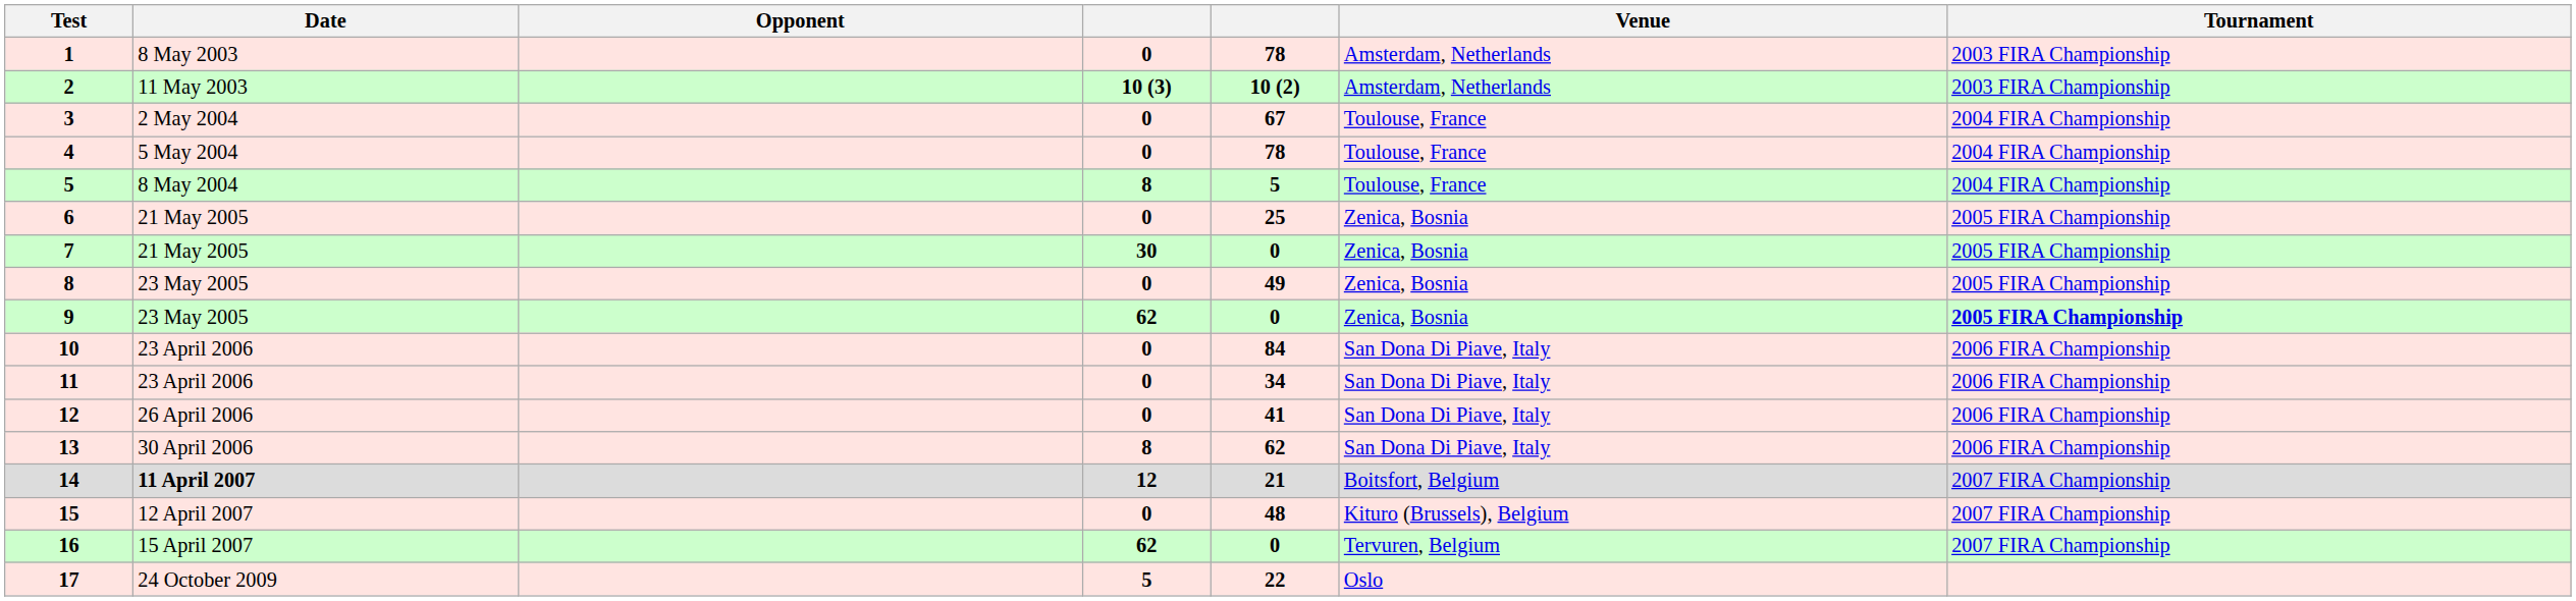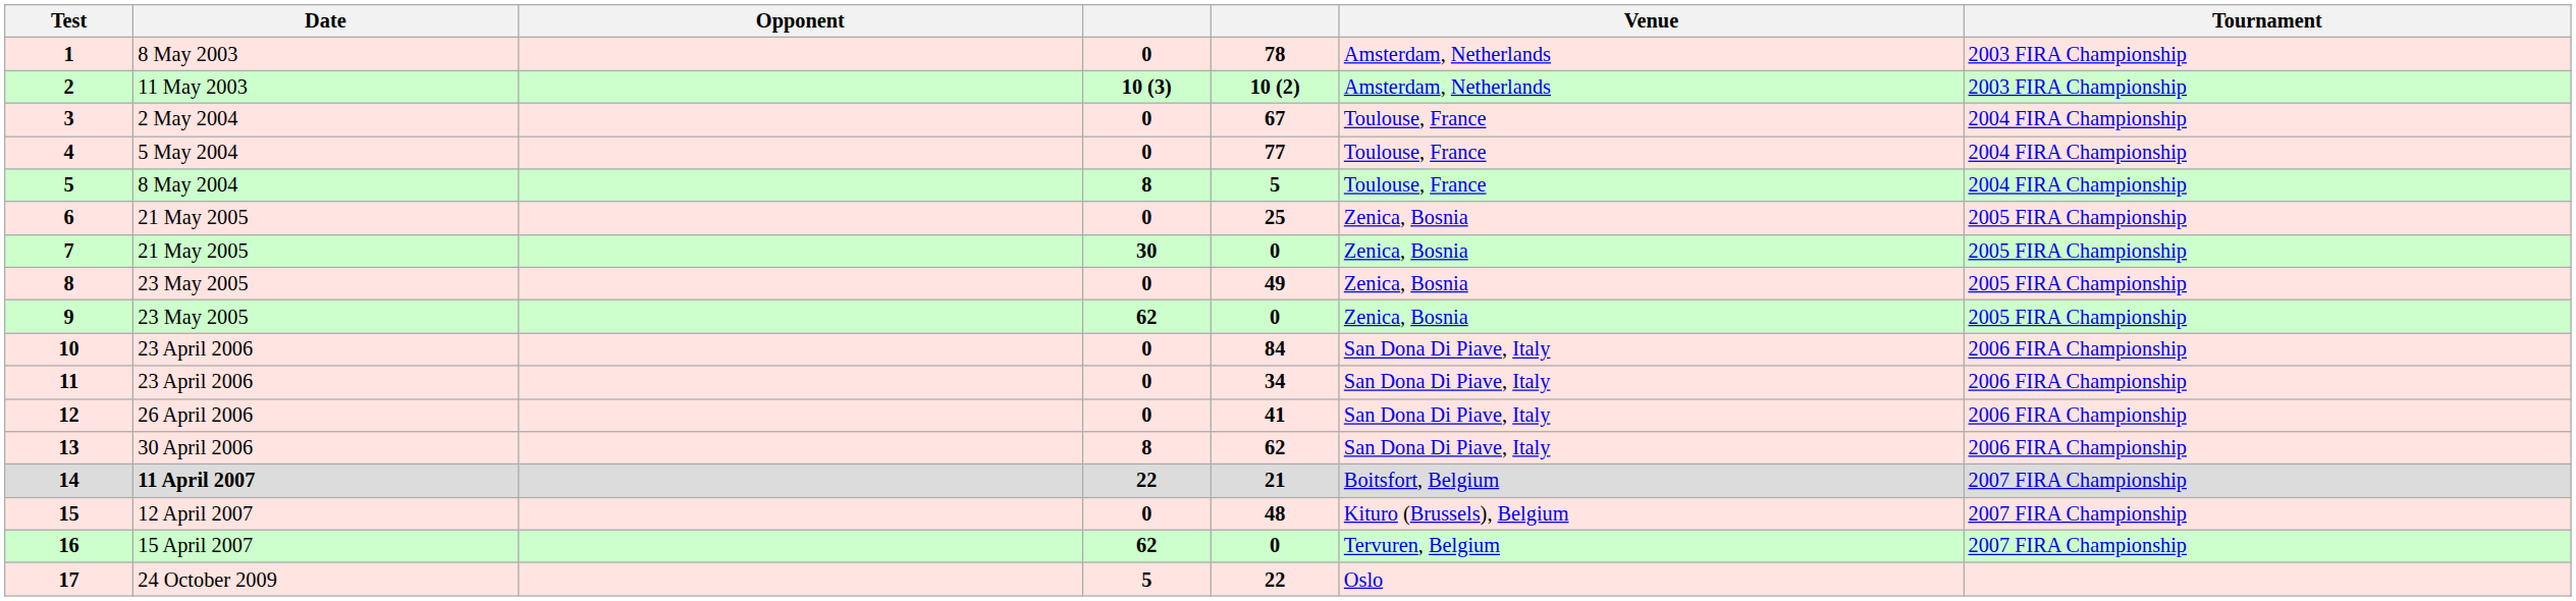4 | column 5: 78 -> 77
9 | Tournament: bold -> normal
14 | column 4: 12 -> 22
